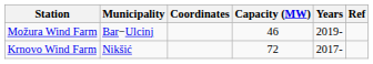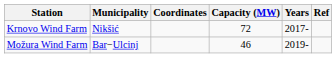rows swapped: Krnovo Wind Farm <-> Možura Wind Farm
